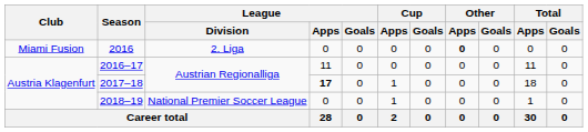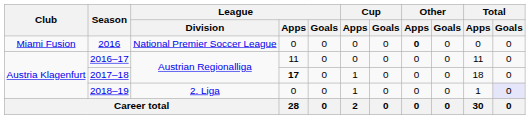2016 | League / Division: 2. Liga -> National Premier Soccer League
2018–19 | League / Division: National Premier Soccer League -> 2. Liga
2018–19 | Total / Goals: no background -> lavender background
